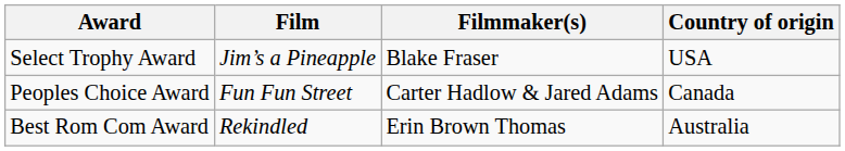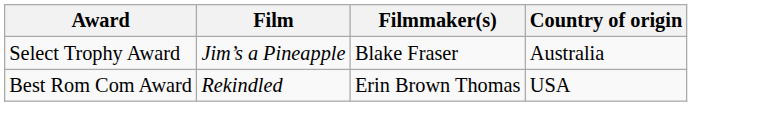Select Trophy Award | Country of origin: USA -> Australia
- row: Peoples Choice Award | Fun Fun Street | Carter Hadlow & Jared Adams | Canada
Best Rom Com Award | Country of origin: Australia -> USA
